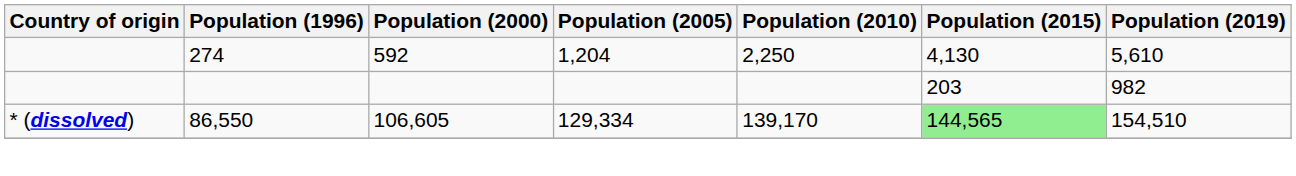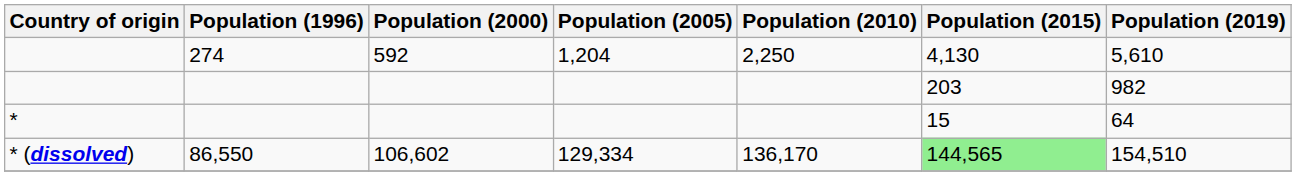+ row: * | 15 | 64
* (dissolved) | Population (2000): 106,605 -> 106,602
* (dissolved) | Population (2010): 139,170 -> 136,170
